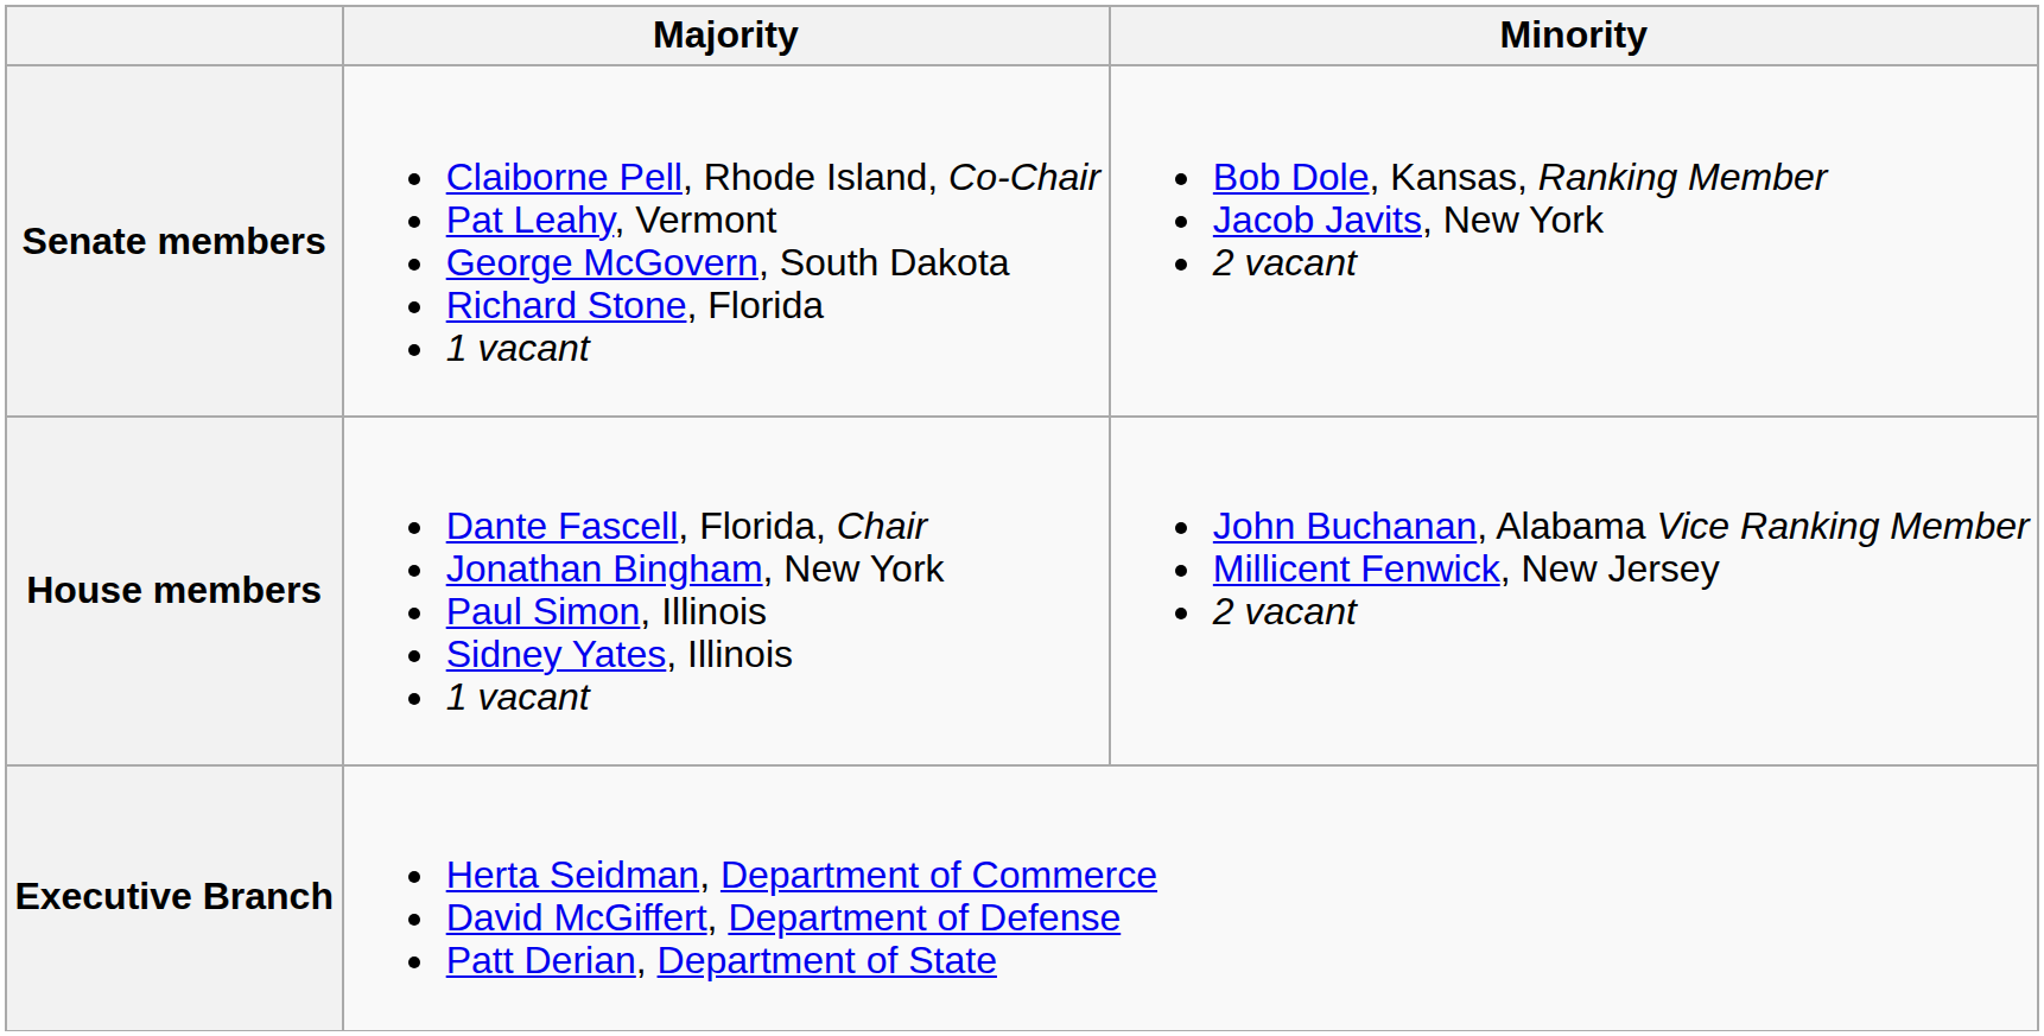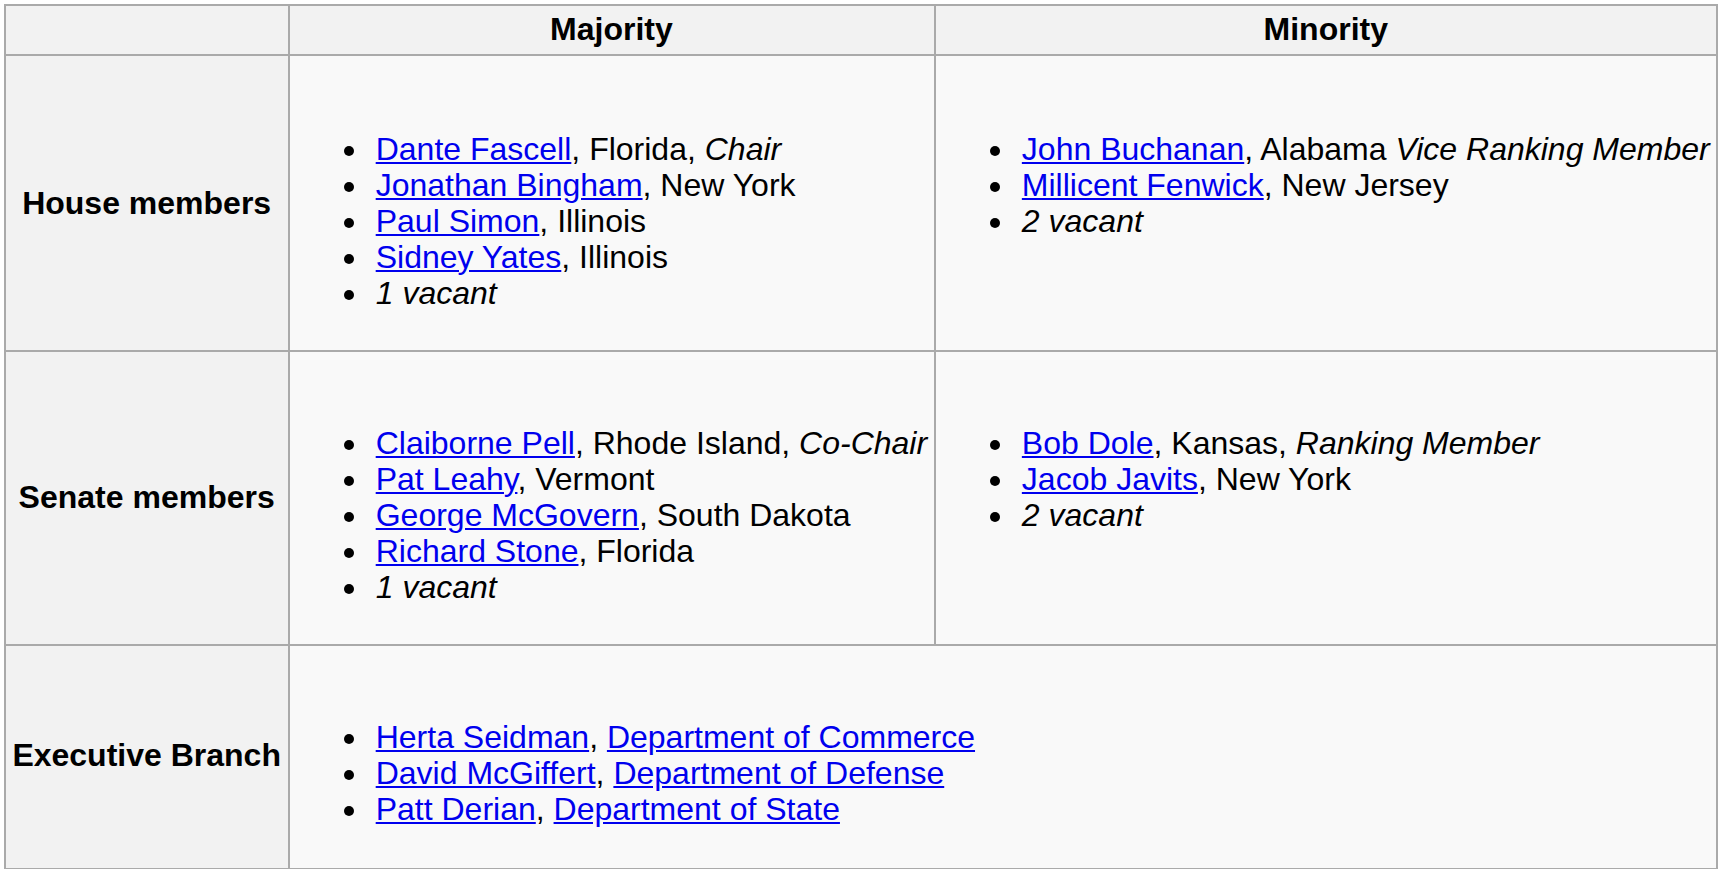rows swapped: Senate members <-> House members
